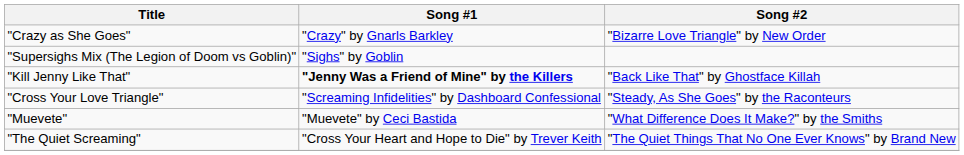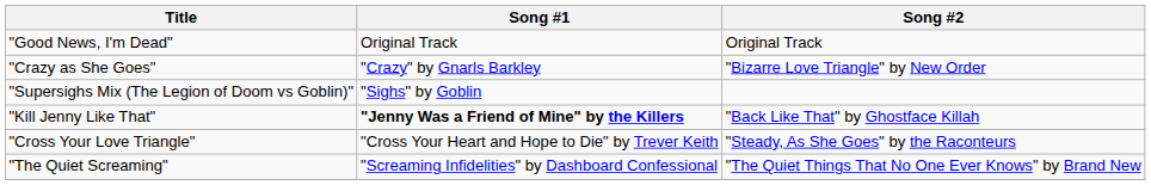+ row: "Good News, I'm Dead" | Original Track | Original Track
"Cross Your Love Triangle" | Song #1: "Screaming Infidelities" by Dashboard Confessional -> "Cross Your Heart and Hope to Die" by Trever Keith
- row: "Muevete" | "Muevete" by Ceci Bastida | "What Difference Does It Make?" by the Smiths
"The Quiet Screaming" | Song #1: "Cross Your Heart and Hope to Die" by Trever Keith -> "Screaming Infidelities" by Dashboard Confessional
